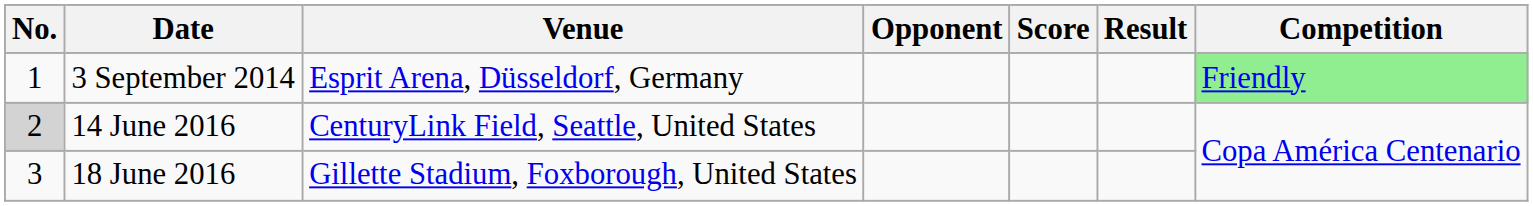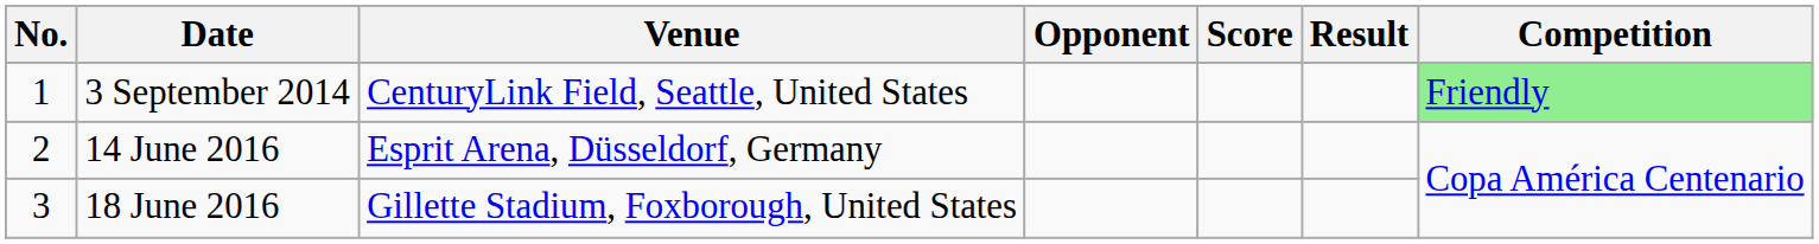3 September 2014 | Venue: Esprit Arena, Düsseldorf, Germany -> CenturyLink Field, Seattle, United States
14 June 2016 | No.: lightgrey background -> no background
14 June 2016 | Venue: CenturyLink Field, Seattle, United States -> Esprit Arena, Düsseldorf, Germany
